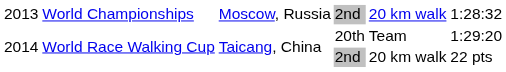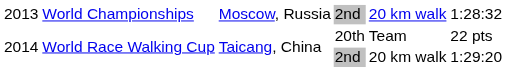20th | column 6: 1:29:20 -> 22 pts
2014 / 2nd | column 6: 22 pts -> 1:29:20
